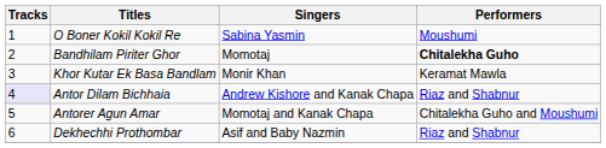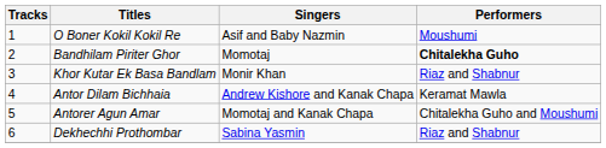O Boner Kokil Kokil Re | Singers: Sabina Yasmin -> Asif and Baby Nazmin
Khor Kutar Ek Basa Bandlam | Performers: Keramat Mawla -> Riaz and Shabnur
Antor Dilam Bichhaia | Tracks: lavender background -> no background
Antor Dilam Bichhaia | Performers: Riaz and Shabnur -> Keramat Mawla
Dekhechhi Prothombar | Singers: Asif and Baby Nazmin -> Sabina Yasmin
